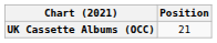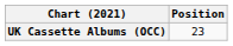UK Cassette Albums (OCC) | Position: 21 -> 23
